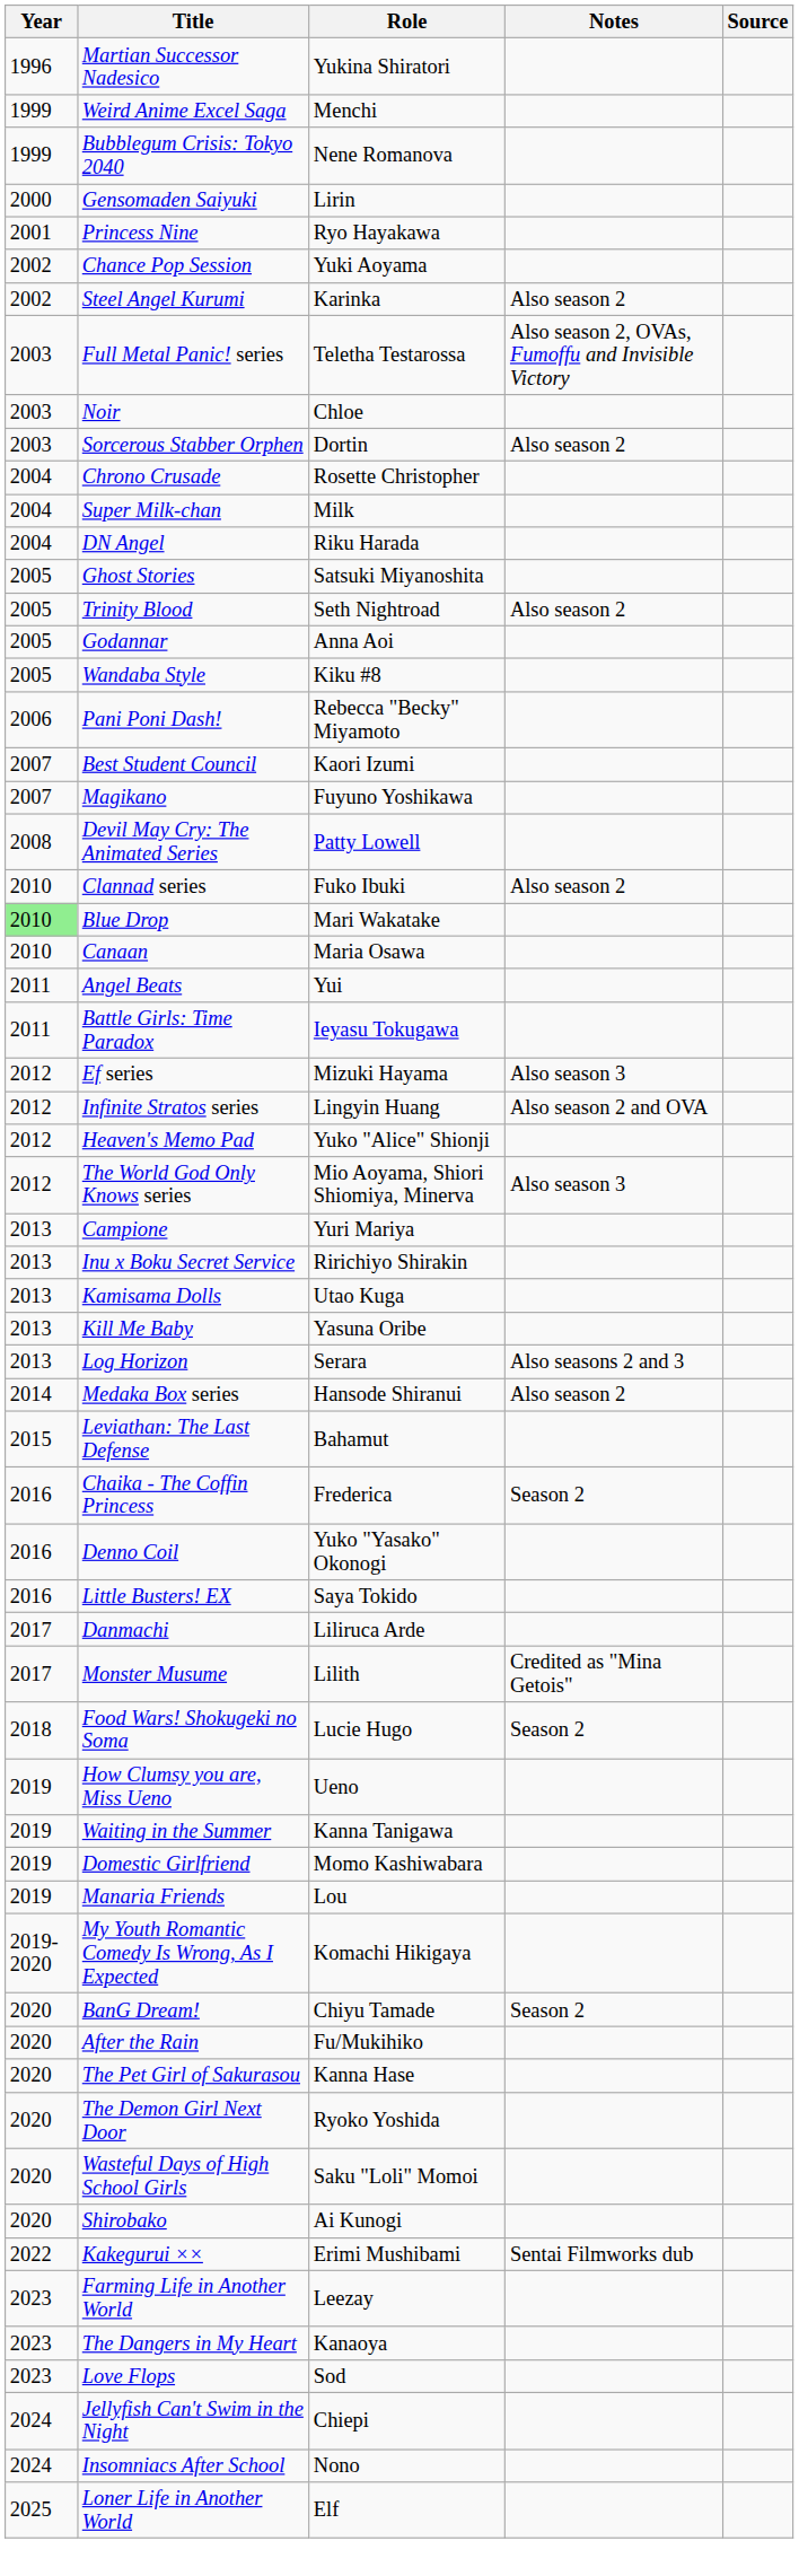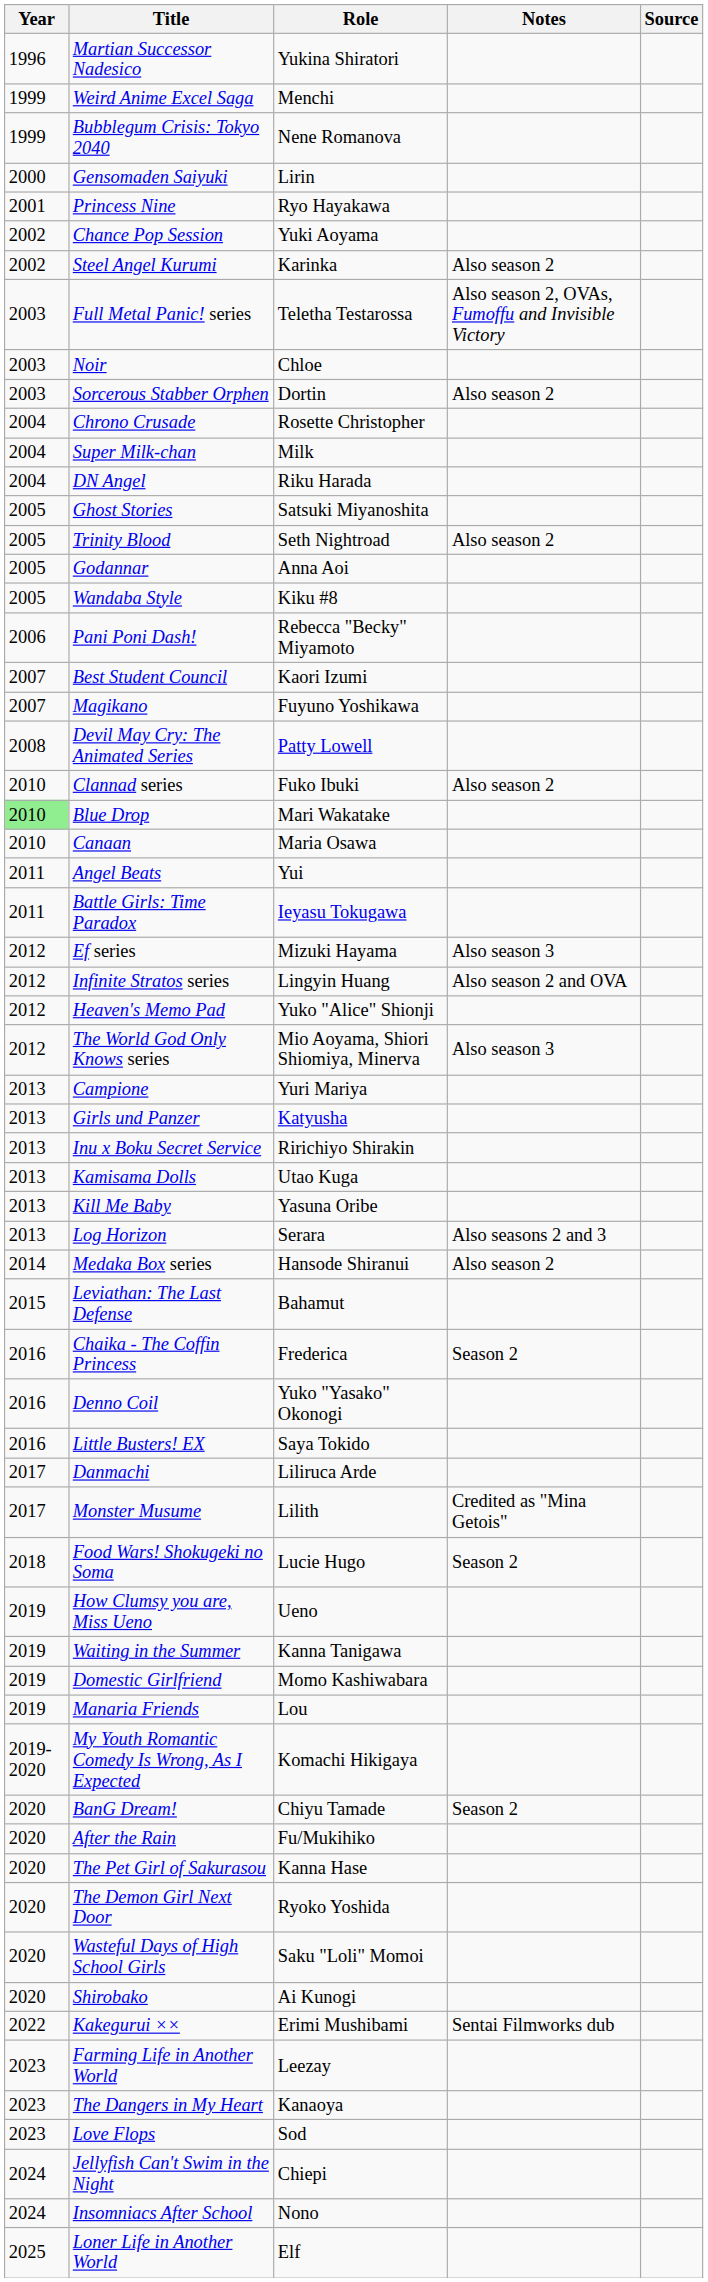+ row: 2013 | Girls und Panzer | Katyusha
